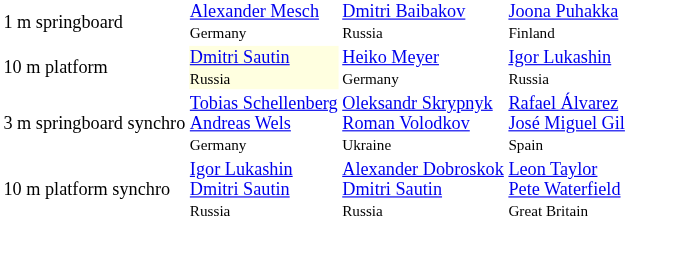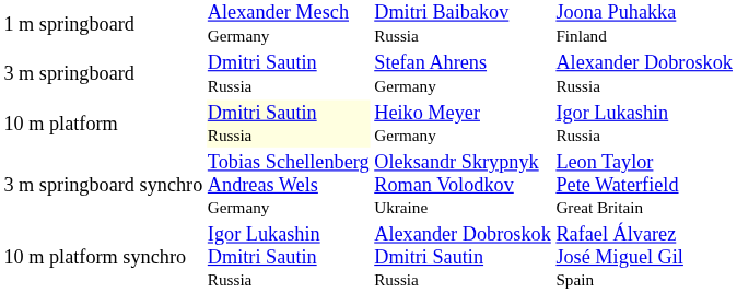+ row: 3 m springboard | Dmitri Sautin Russia | Stefan Ahrens Germany | Alexander Dobroskok Russia
3 m springboard synchro | column 4: Rafael Álvarez José Miguel Gil Spain -> Leon Taylor Pete Waterfield Great Britain
10 m platform synchro | column 4: Leon Taylor Pete Waterfield Great Britain -> Rafael Álvarez José Miguel Gil Spain
